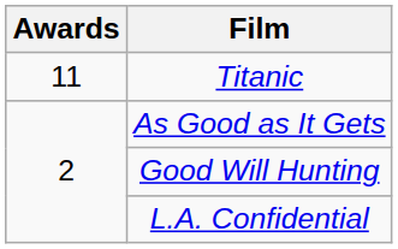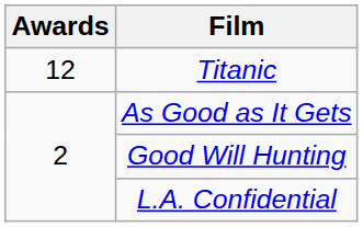Titanic | Awards: 11 -> 12
